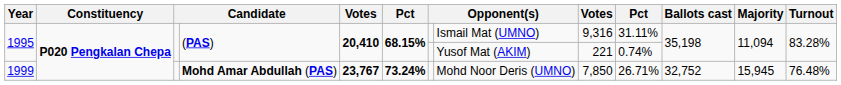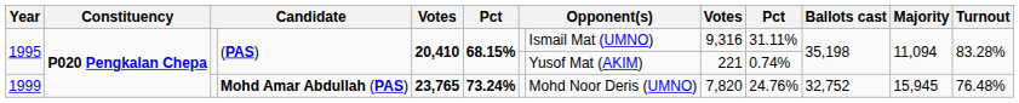1999 | column 5: 23,767 -> 23,765
1999 | column 9: 7,850 -> 7,820
1999 | column 10: 26.71% -> 24.76%
